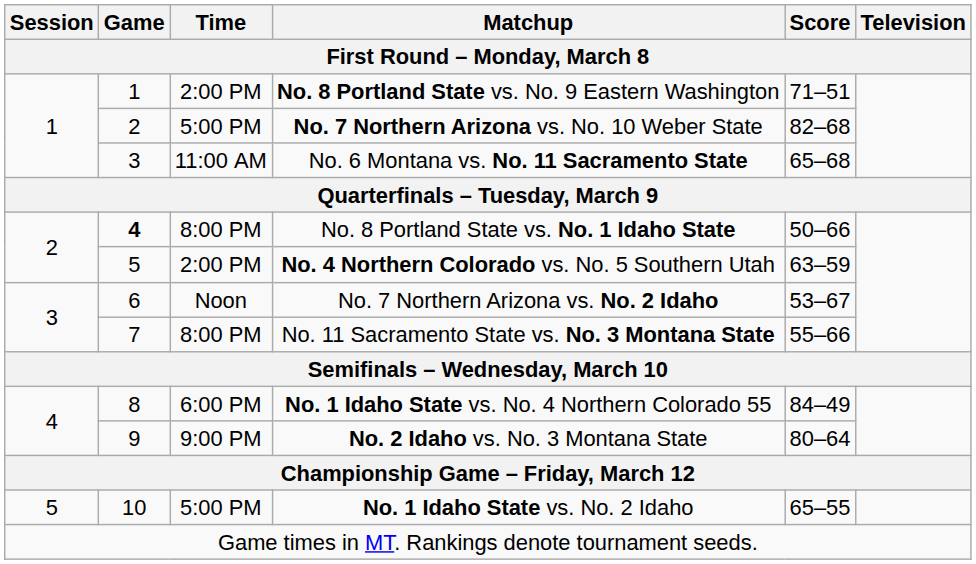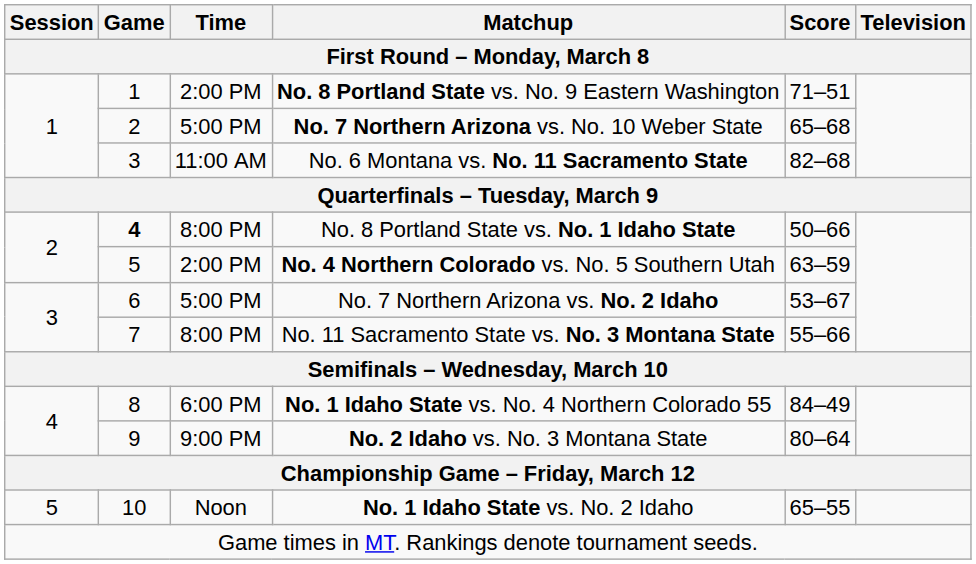No. 7 Northern Arizona vs. No. 10 Weber State | Score: 82–68 -> 65–68
No. 6 Montana vs. No. 11 Sacramento State | Score: 65–68 -> 82–68
No. 7 Northern Arizona vs. No. 2 Idaho | Time: Noon -> 5:00 PM
No. 1 Idaho State vs. No. 2 Idaho | Time: 5:00 PM -> Noon
